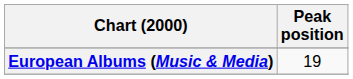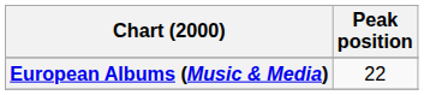European Albums (Music & Media) | Peak position: 19 -> 22
